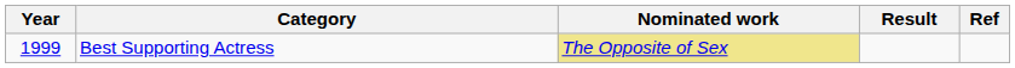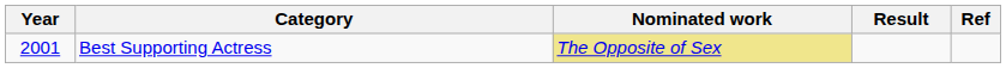Best Supporting Actress | Year: 1999 -> 2001
